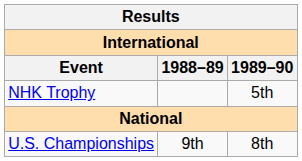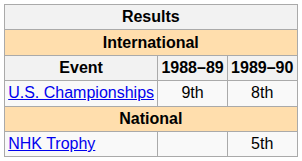rows swapped: NHK Trophy <-> U.S. Championships
